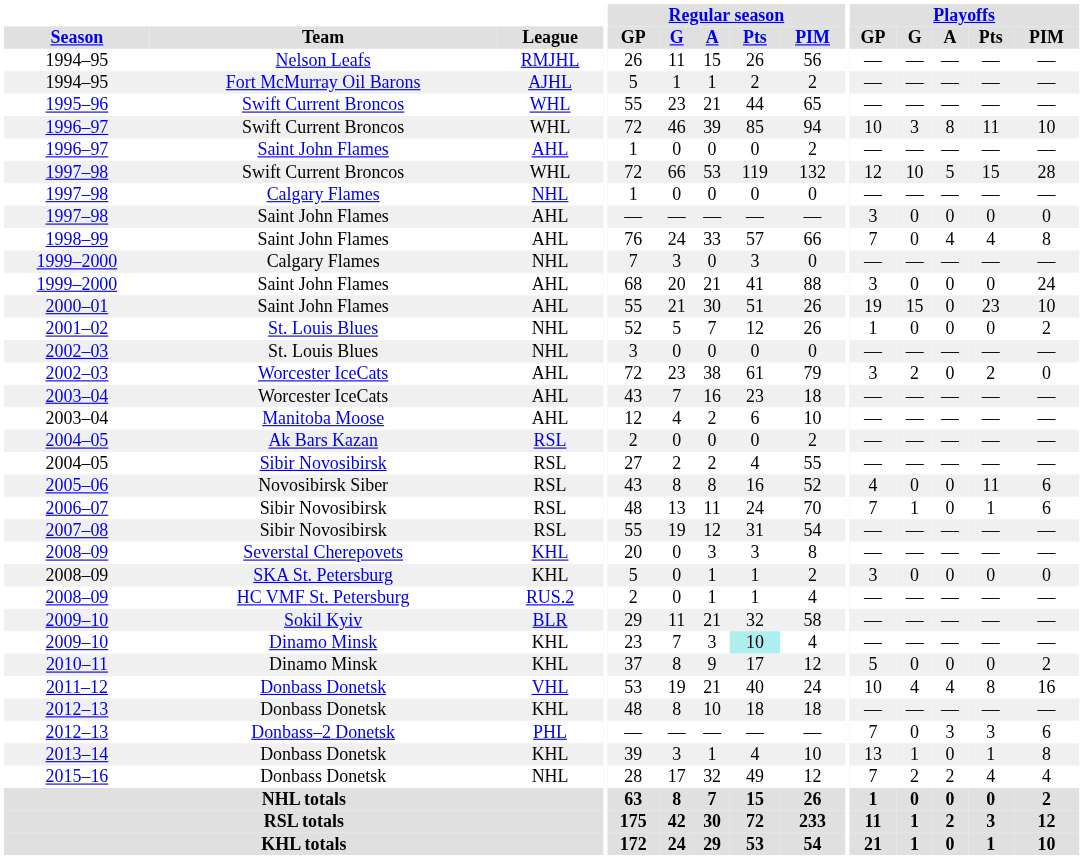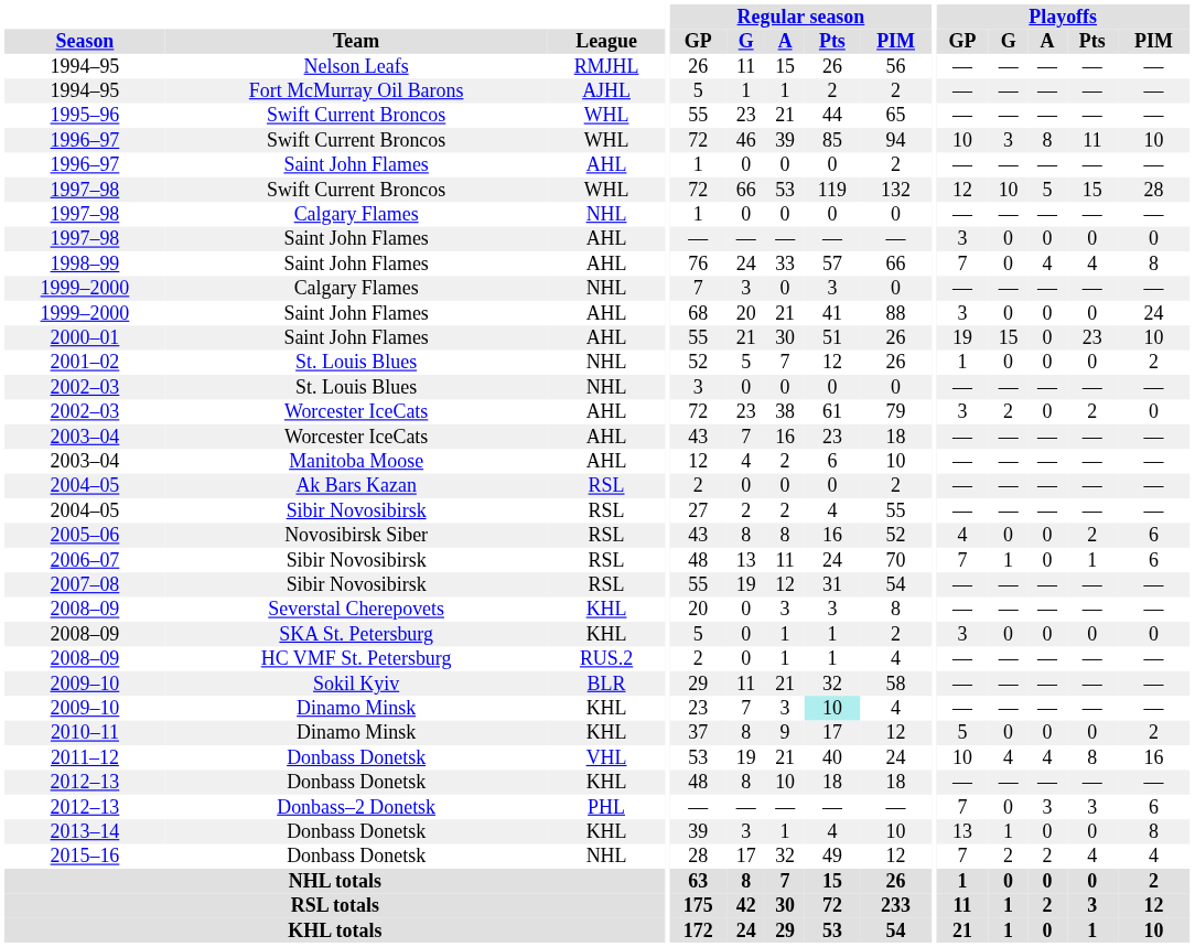2005–06 | Playoffs / Pts: 11 -> 2
2013–14 | Playoffs / Pts: 1 -> 0
